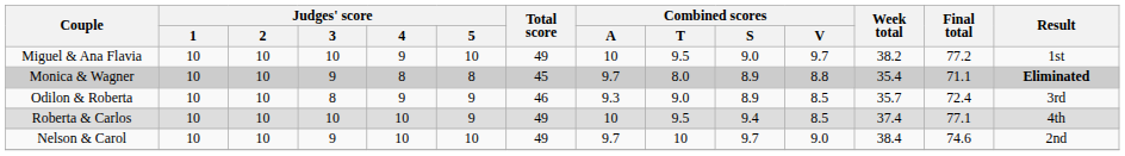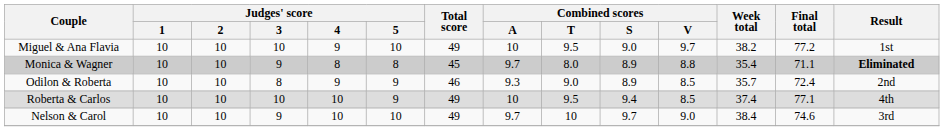Odilon & Roberta | Result: 3rd -> 2nd
Nelson & Carol | Result: 2nd -> 3rd
